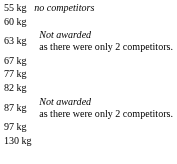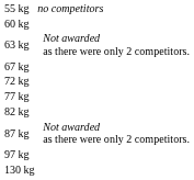+ row: 72 kg
